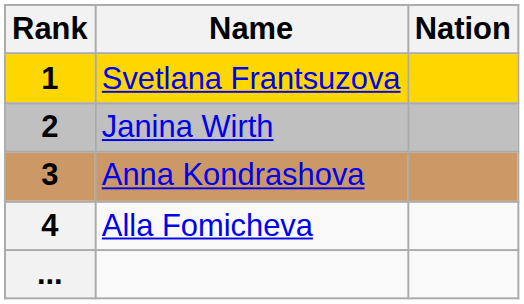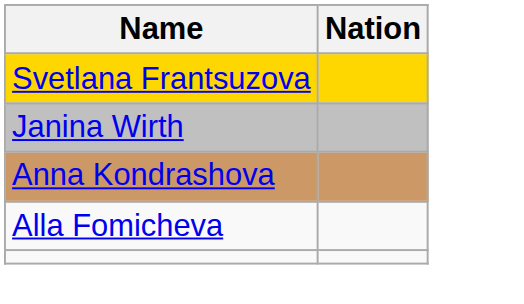- column: Rank | 1 | 2 | 3 | 4 | ...
